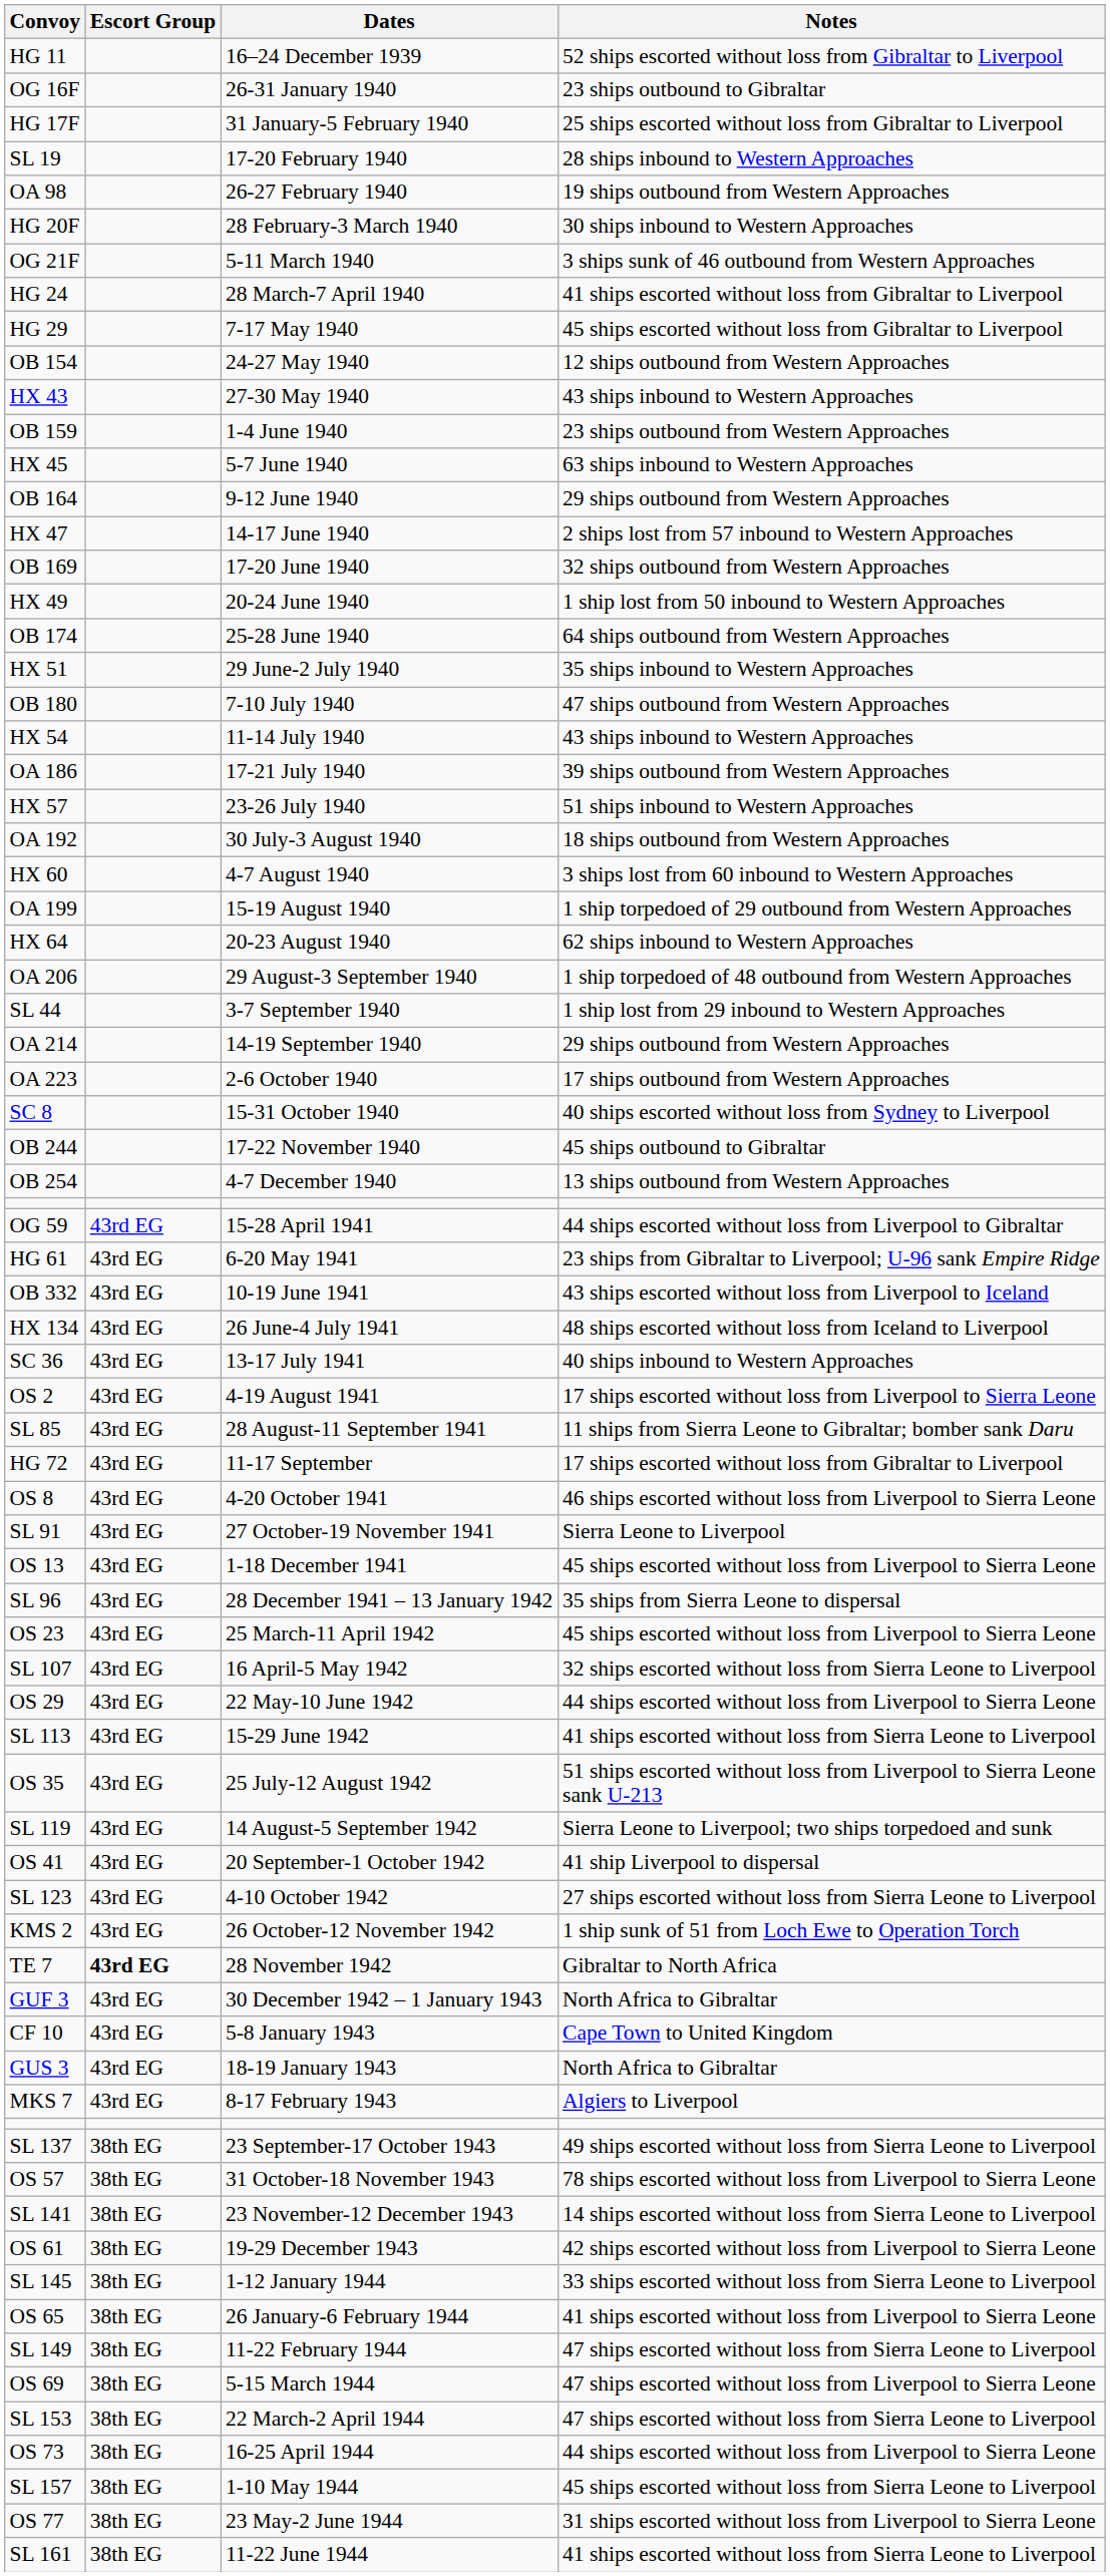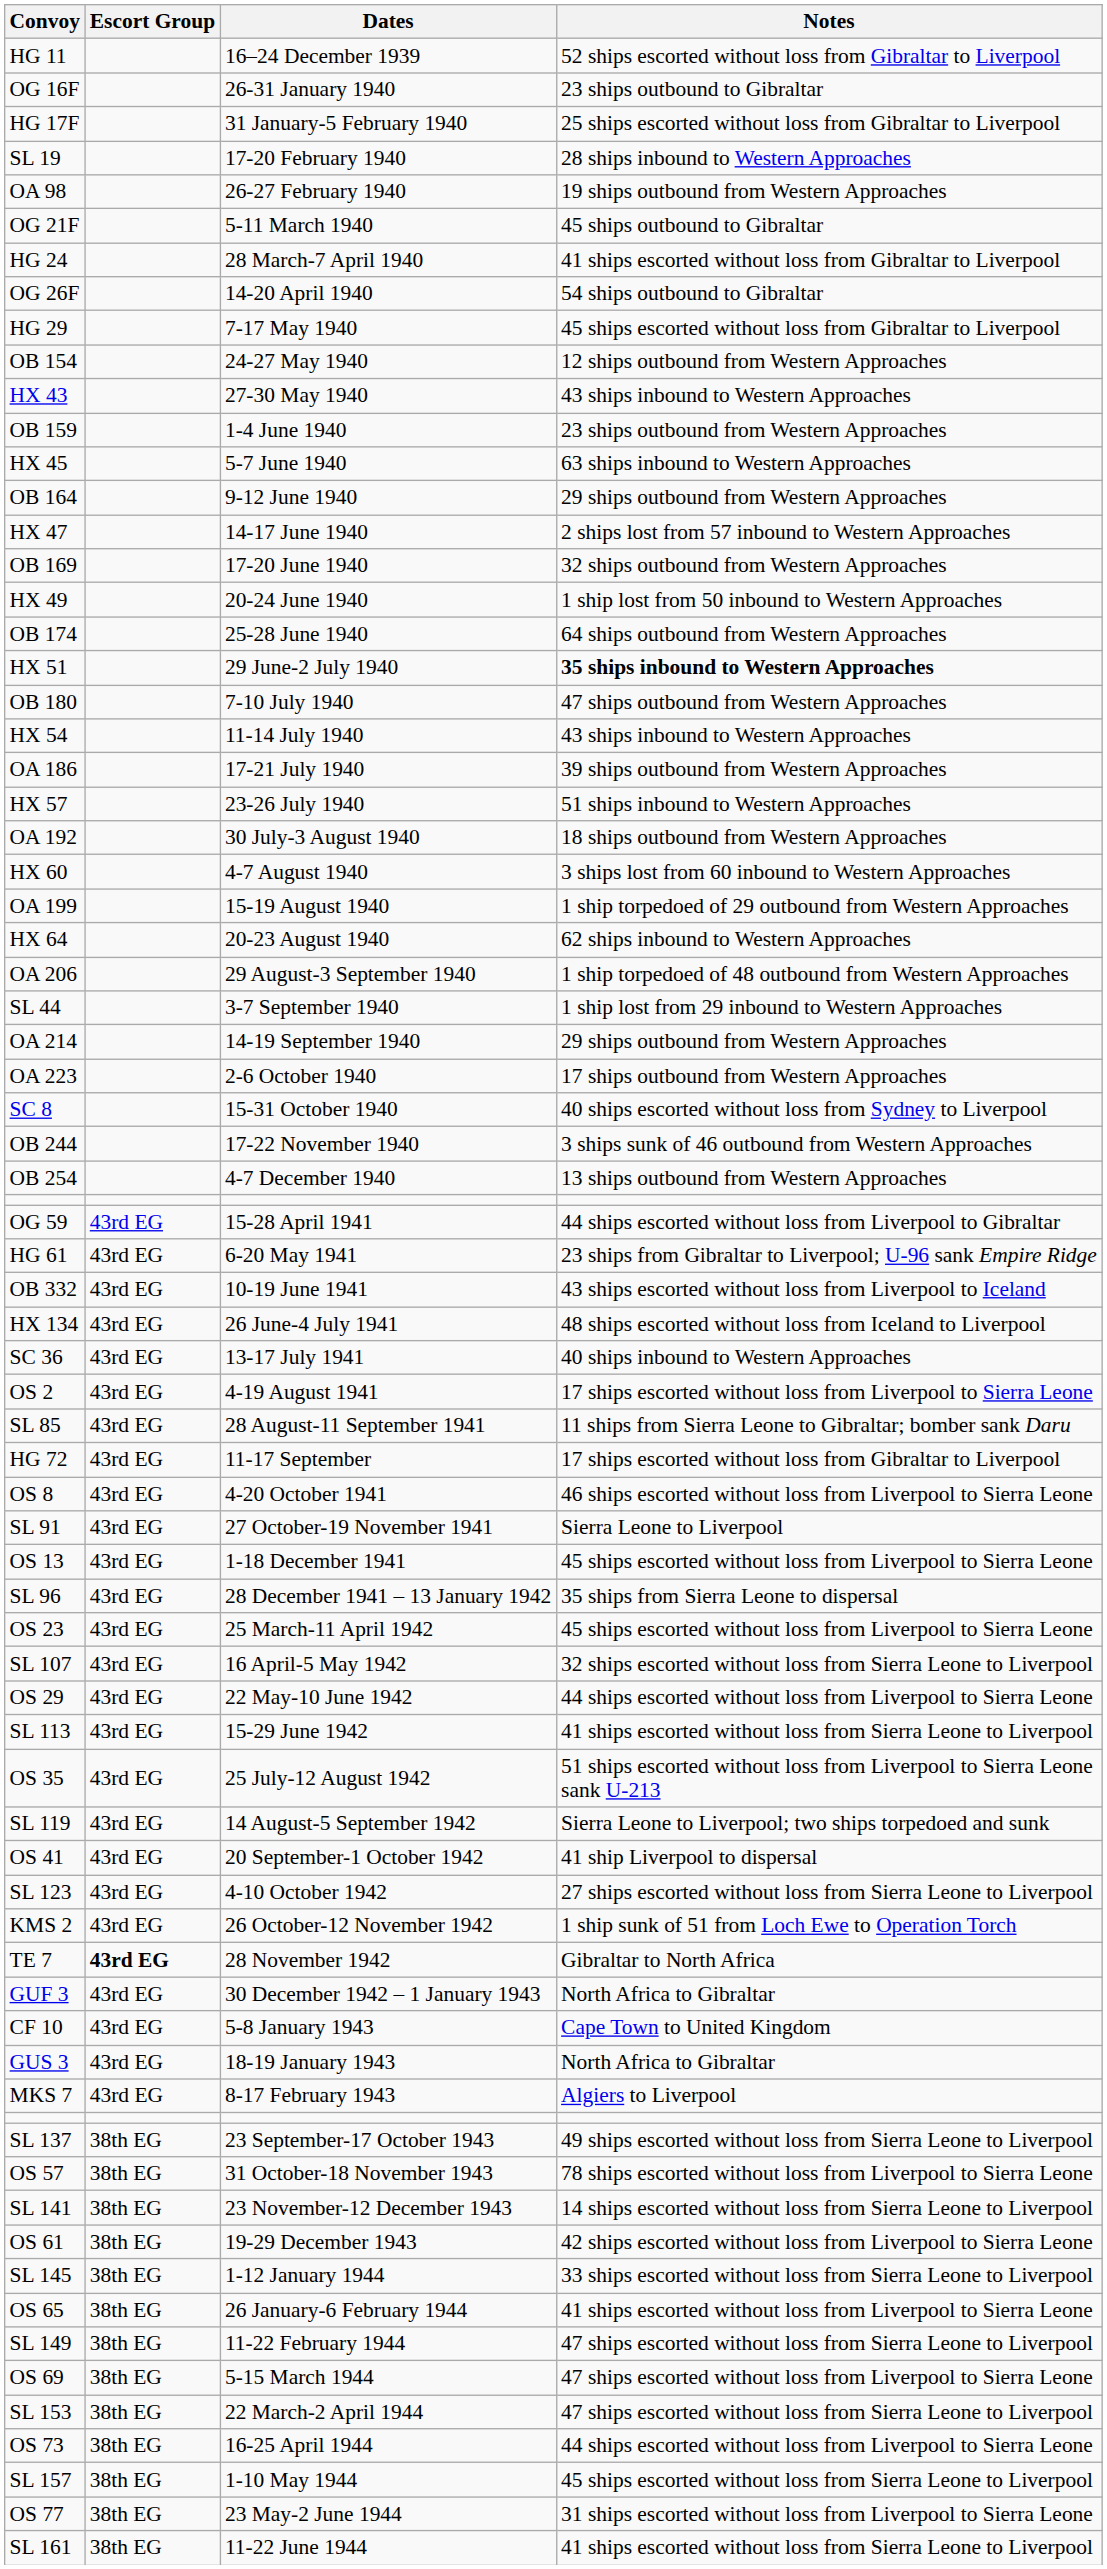- row: HG 20F | 28 February-3 March 1940 | 30 ships inbound to Western Approaches
OG 21F | Notes: 3 ships sunk of 46 outbound from Western Approaches -> 45 ships outbound to Gibraltar
+ row: OG 26F | 14-20 April 1940 | 54 ships outbound to Gibraltar
HX 51 | Notes: normal -> bold
OB 244 | Notes: 45 ships outbound to Gibraltar -> 3 ships sunk of 46 outbound from Western Approaches
